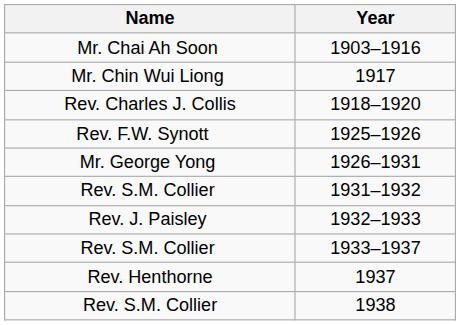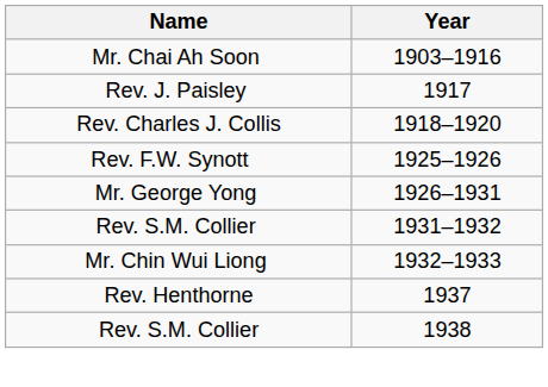1917 | Name: Mr. Chin Wui Liong -> Rev. J. Paisley
1932–1933 | Name: Rev. J. Paisley -> Mr. Chin Wui Liong
- row: Rev. S.M. Collier | 1933–1937
